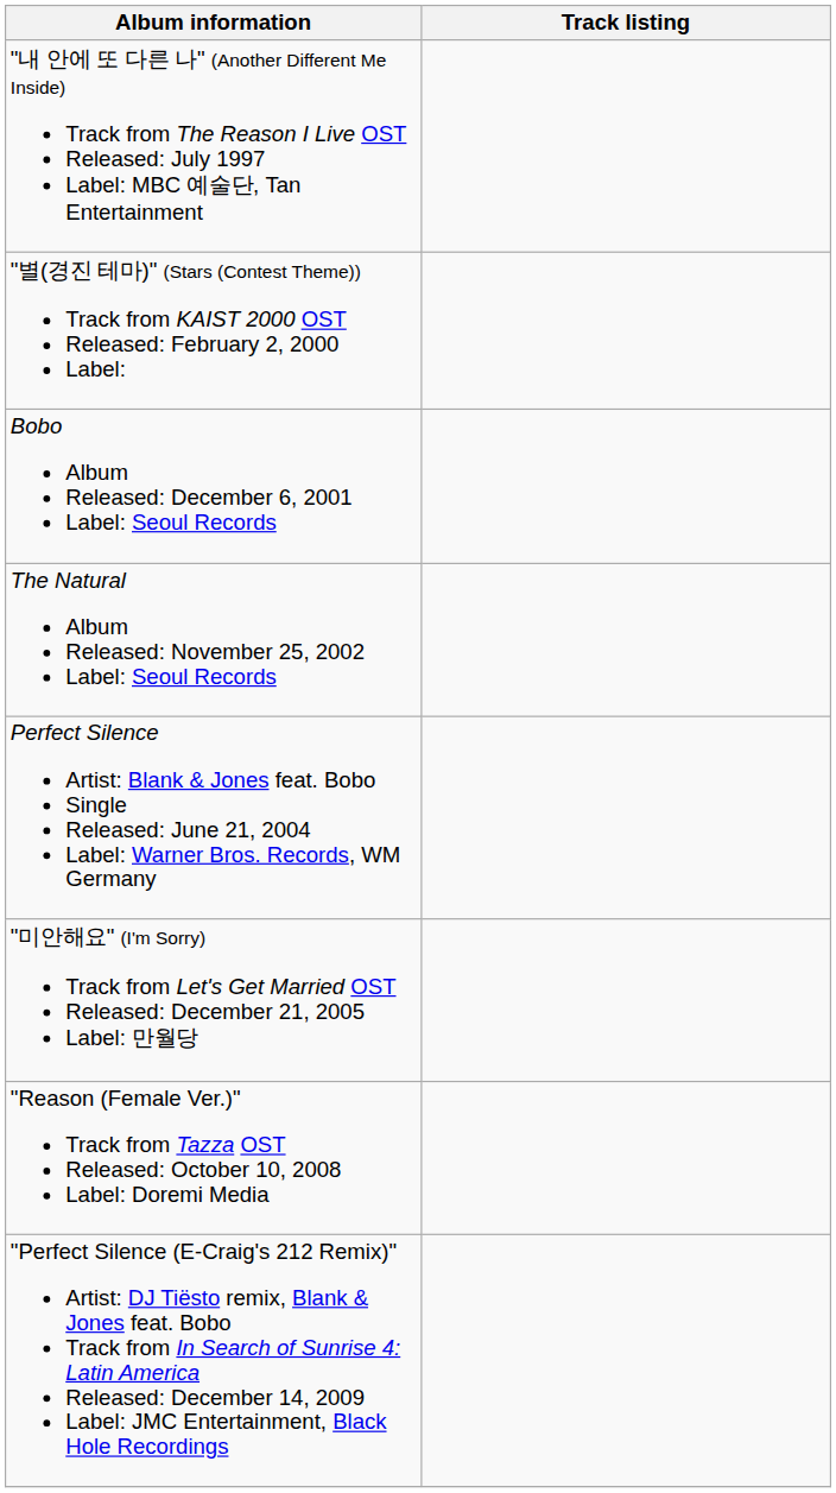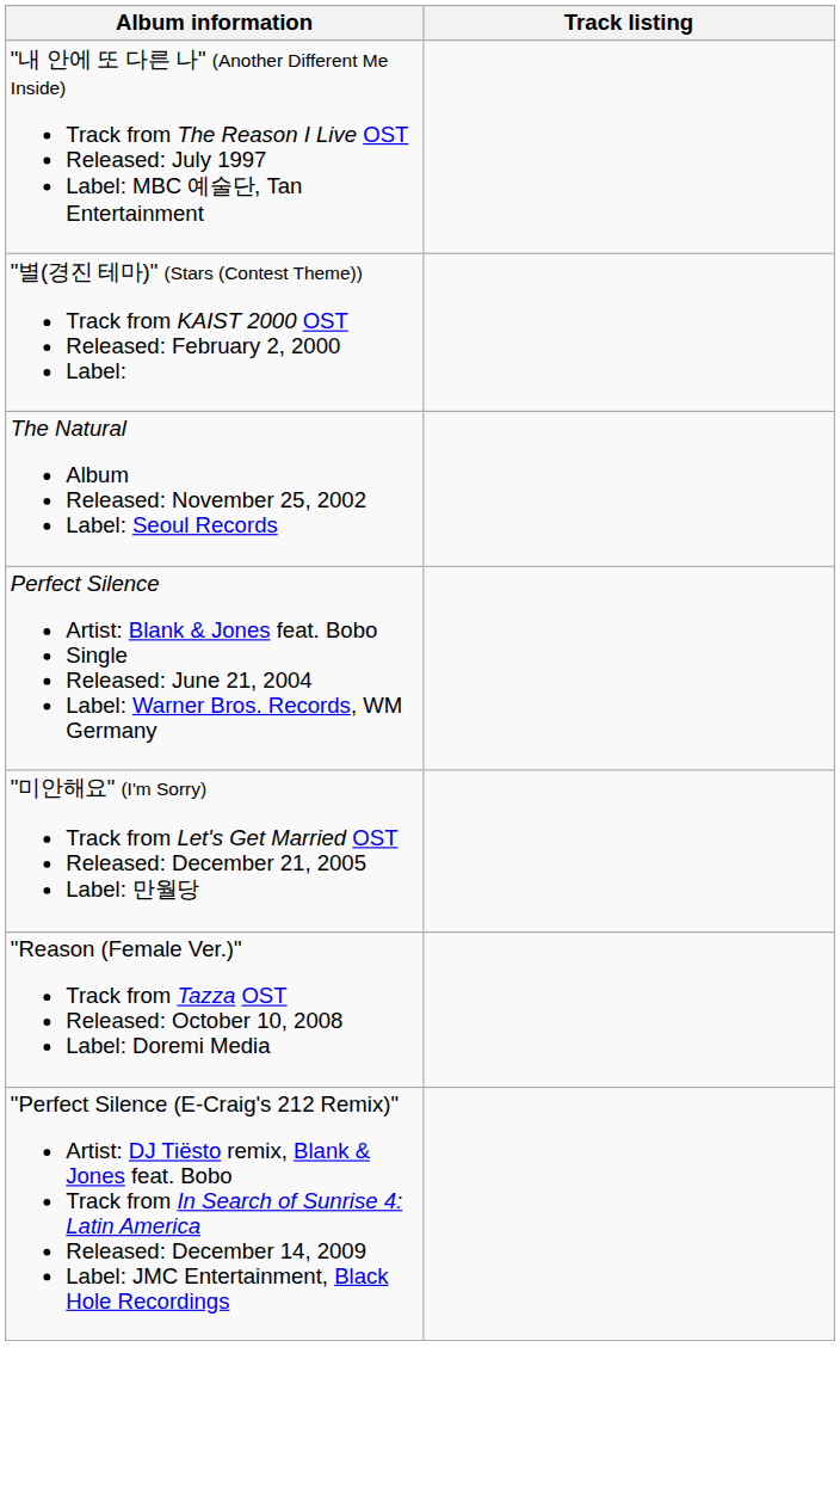- row: Bobo Album Released: December 6, 2001 Label: Seoul Records
